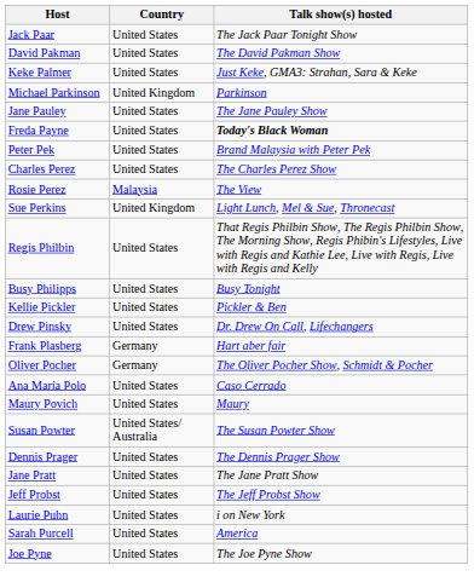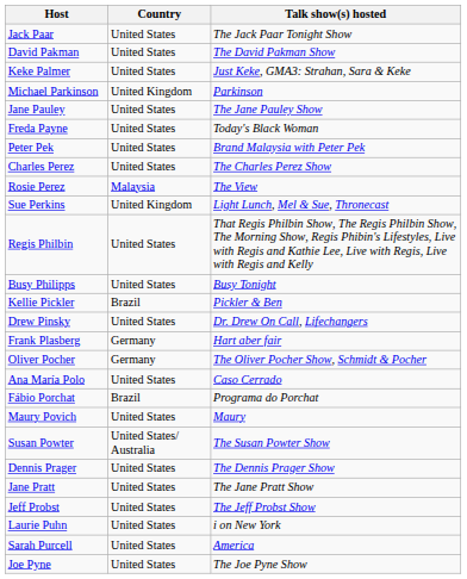Freda Payne | Talk show(s) hosted: bold -> normal
Kellie Pickler | Country: United States -> Brazil
+ row: Fábio Porchat | Brazil | Programa do Porchat
